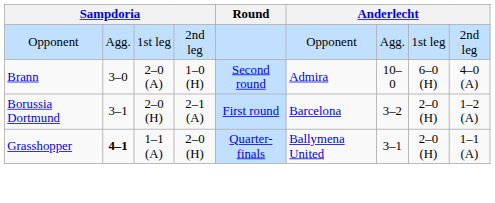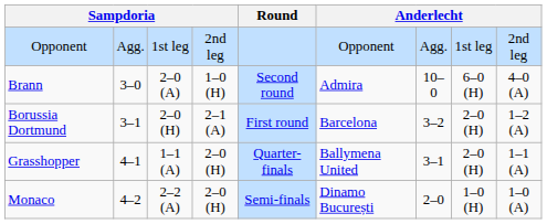Grasshopper | column 2: bold -> normal
+ row: Monaco | 4–2 | 2–2 (A) | 2–0 (H) | Semi-finals | Dinamo București | 2–0 | 1–0 (H) | 1–0 (A)
